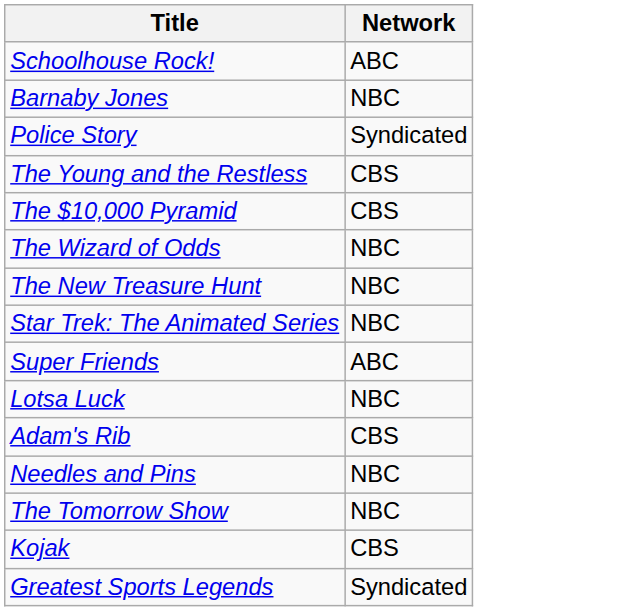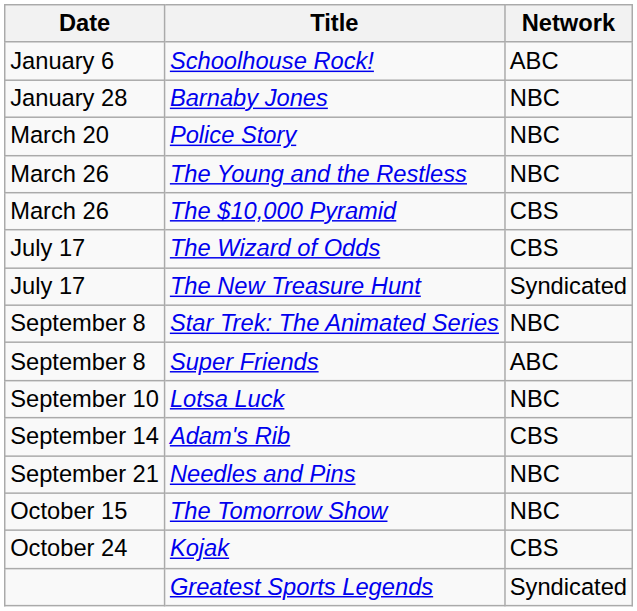+ column: Date | January 6 | January 28 | March 20 | March 26 | March 26 | July 17 | July 17 | September 8 | September 8 | September 10 | September 14 | September 21 | October 15 | October 24
Police Story | Network: Syndicated -> NBC
The Young and the Restless | Network: CBS -> NBC
The Wizard of Odds | Network: NBC -> CBS
The New Treasure Hunt | Network: NBC -> Syndicated
